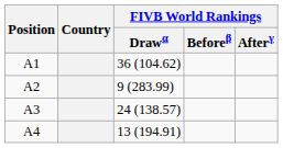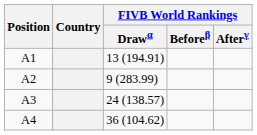A1 | FIVB World Rankings / Drawα: 36 (104.62) -> 13 (194.91)
A4 | FIVB World Rankings / Drawα: 13 (194.91) -> 36 (104.62)
